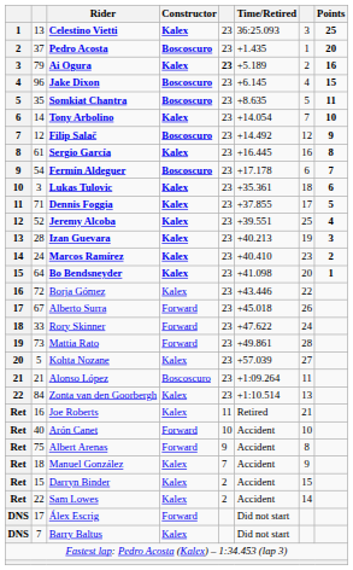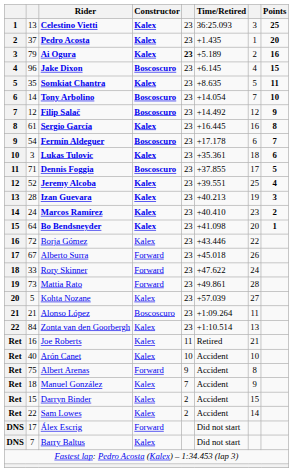Pedro Acosta | Constructor: Boscoscuro -> Kalex
Somkiat Chantra | Constructor: Boscoscuro -> Kalex
Tony Arbolino | Constructor: Kalex -> Boscoscuro
Dennis Foggia | Constructor: Kalex -> Boscoscuro
Arón Canet | Constructor: Forward -> Kalex
